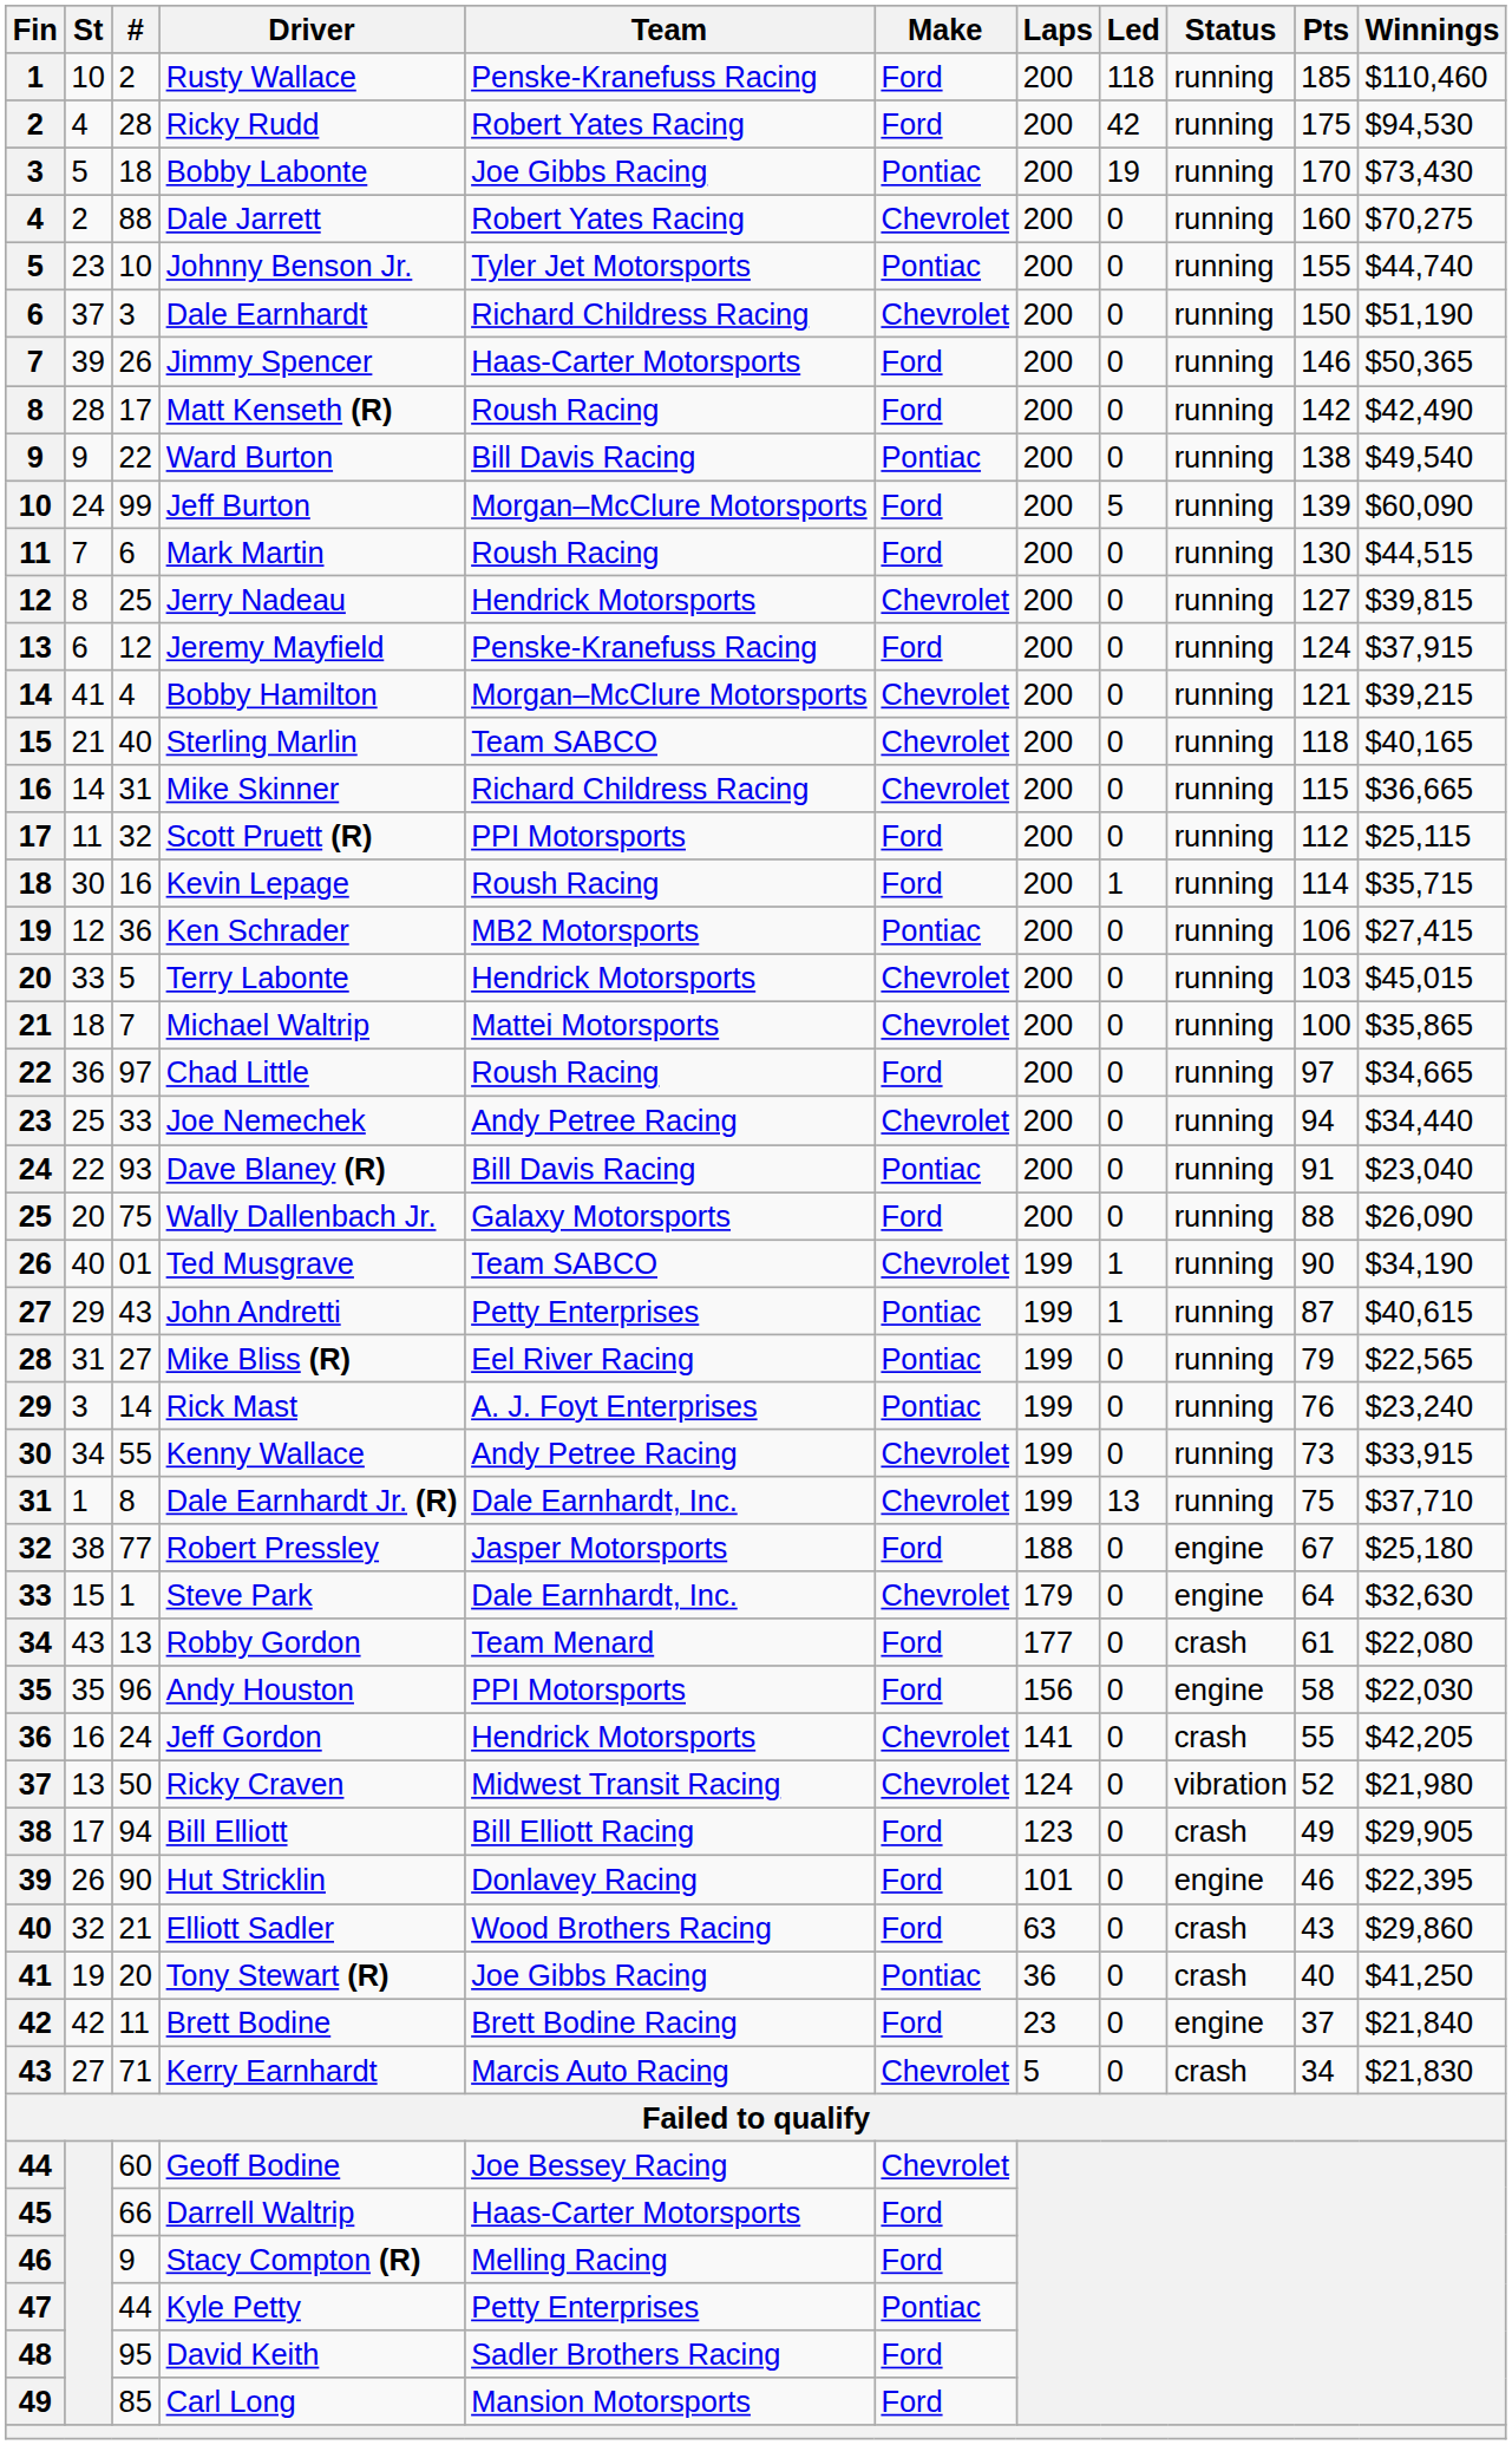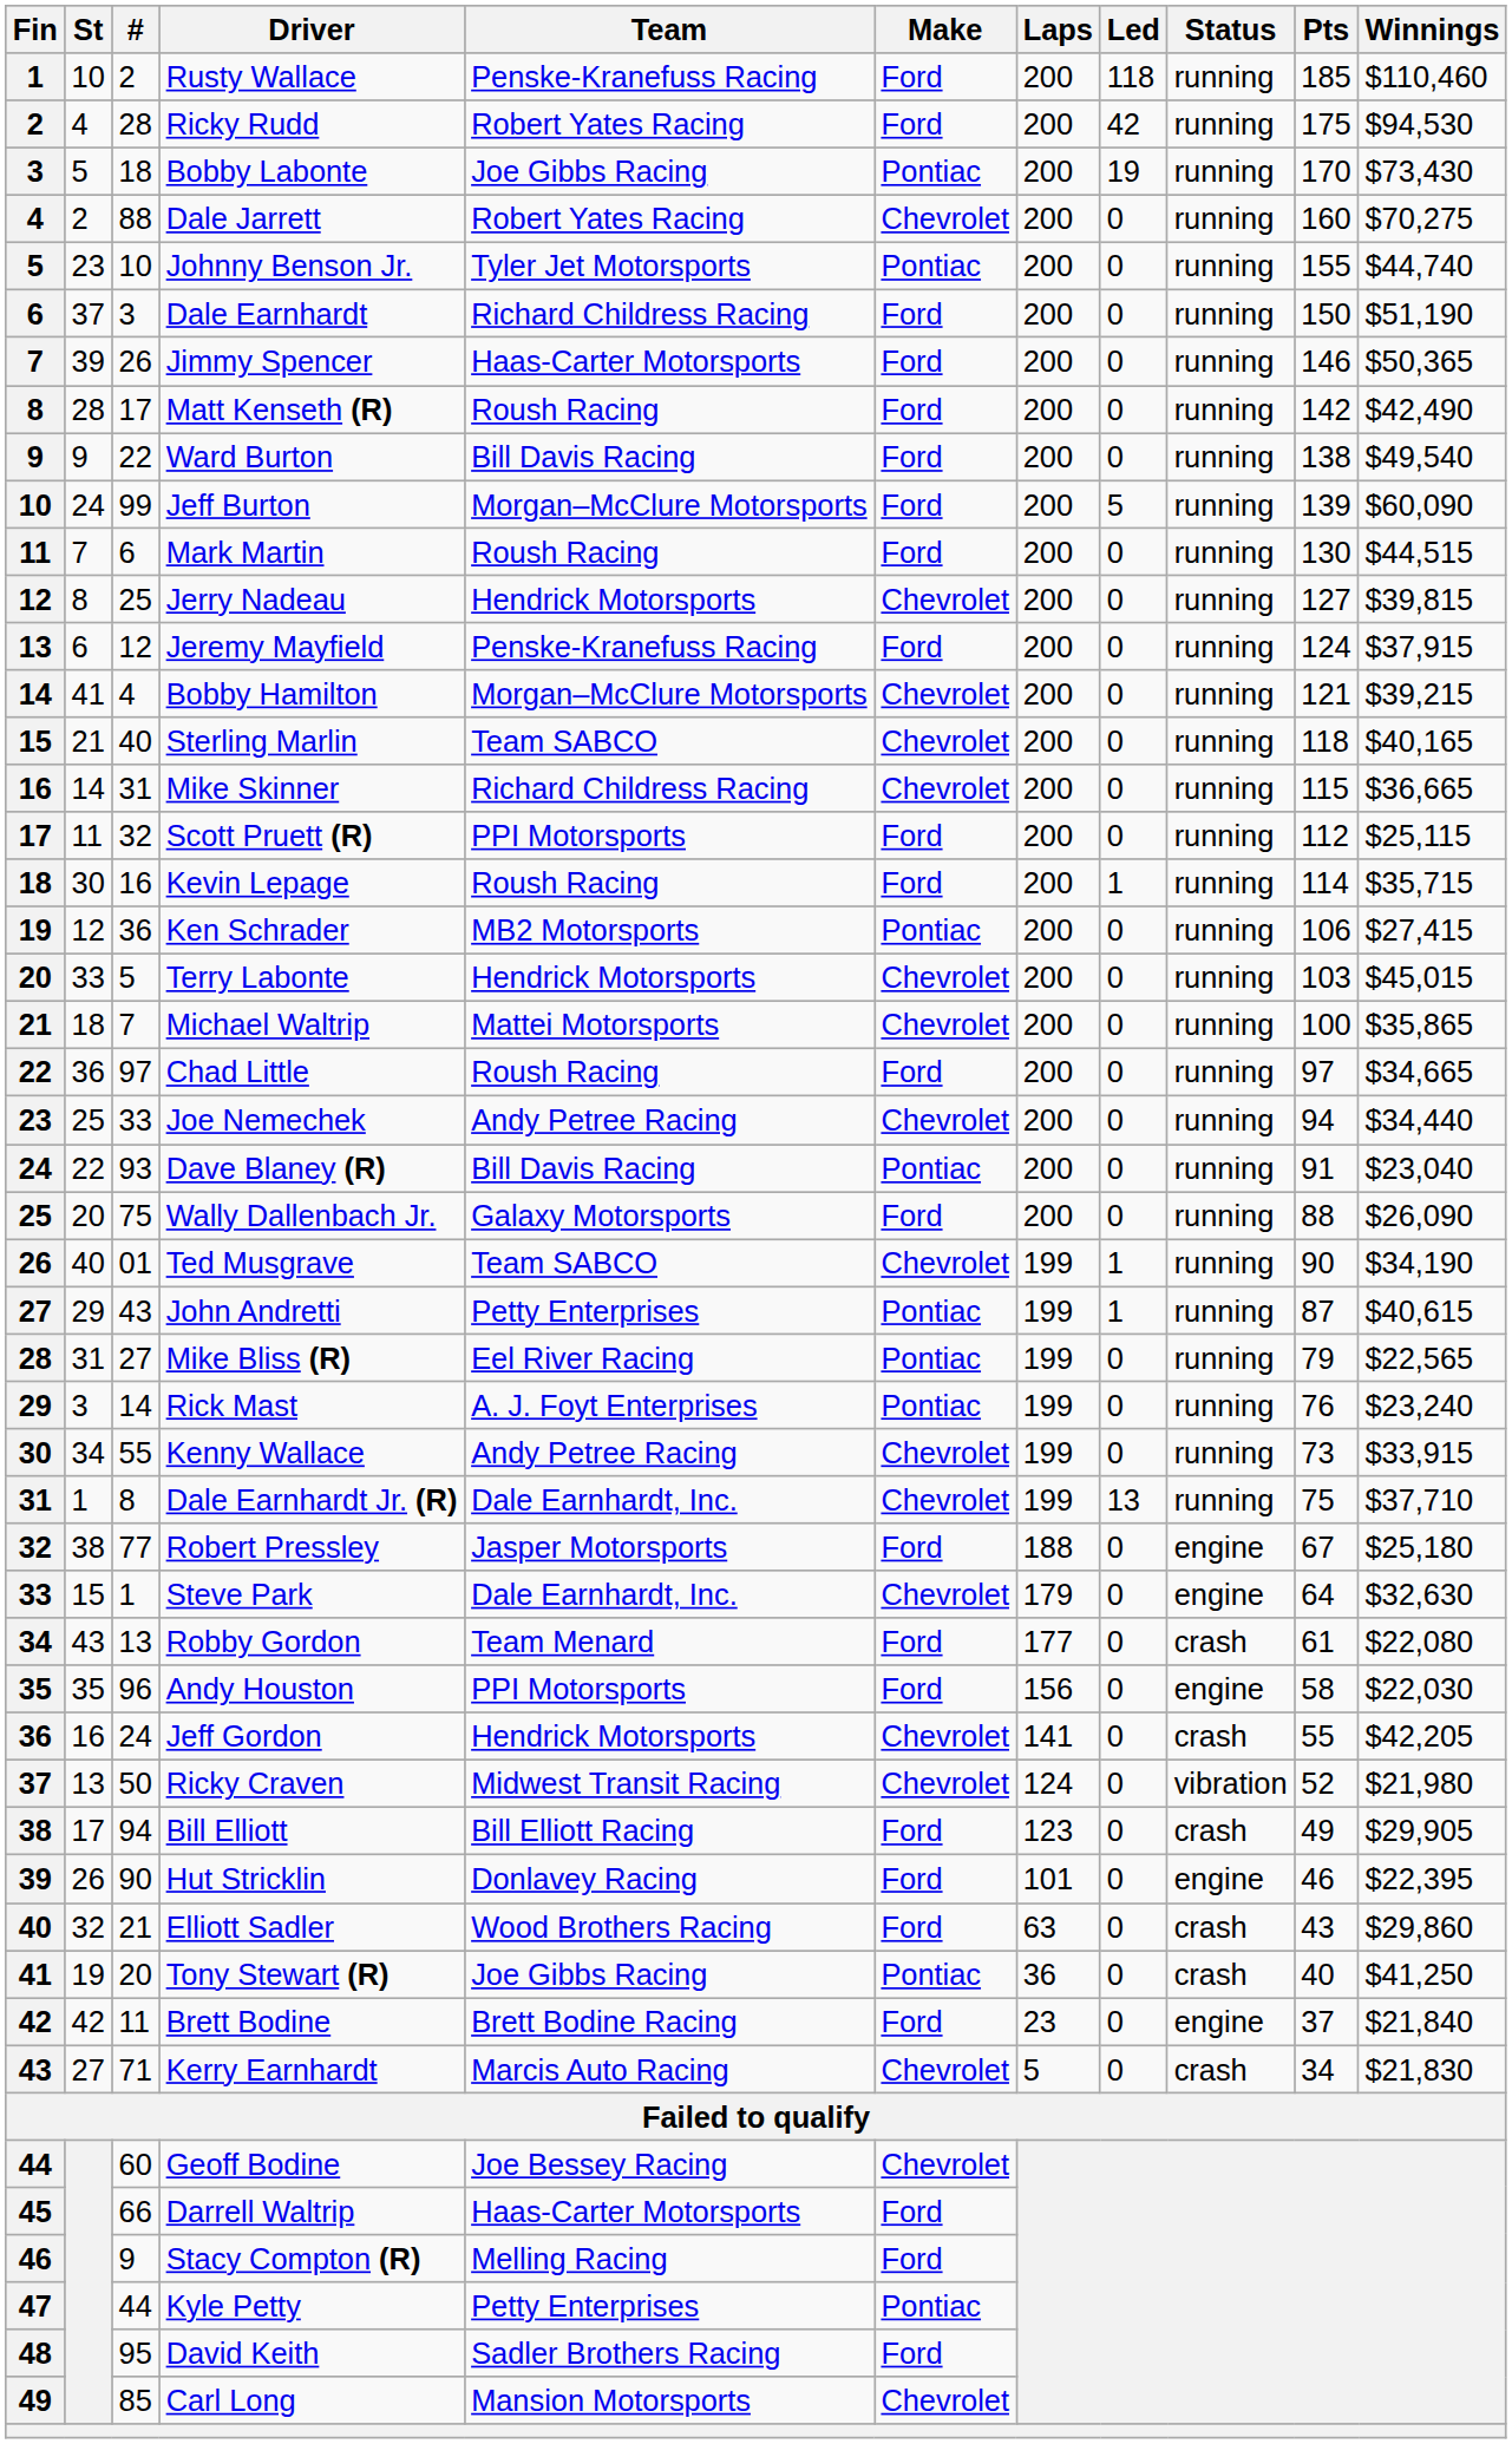Dale Earnhardt | Make: Chevrolet -> Ford
Ward Burton | Make: Pontiac -> Ford
Carl Long | Make: Ford -> Chevrolet
